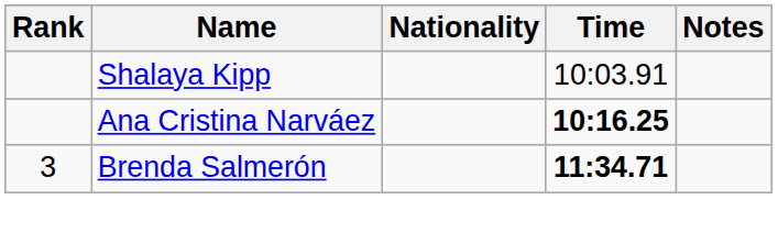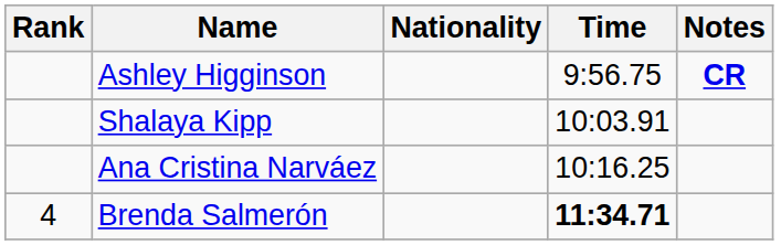+ row: Ashley Higginson | 9:56.75 | CR
Ana Cristina Narváez | Time: bold -> normal
Brenda Salmerón | Rank: 3 -> 4
